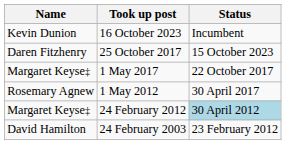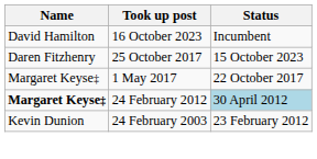16 October 2023 | Name: Kevin Dunion -> David Hamilton
- row: Rosemary Agnew | 1 May 2012 | 30 April 2017
24 February 2012 | Name: normal -> bold
24 February 2003 | Name: David Hamilton -> Kevin Dunion
